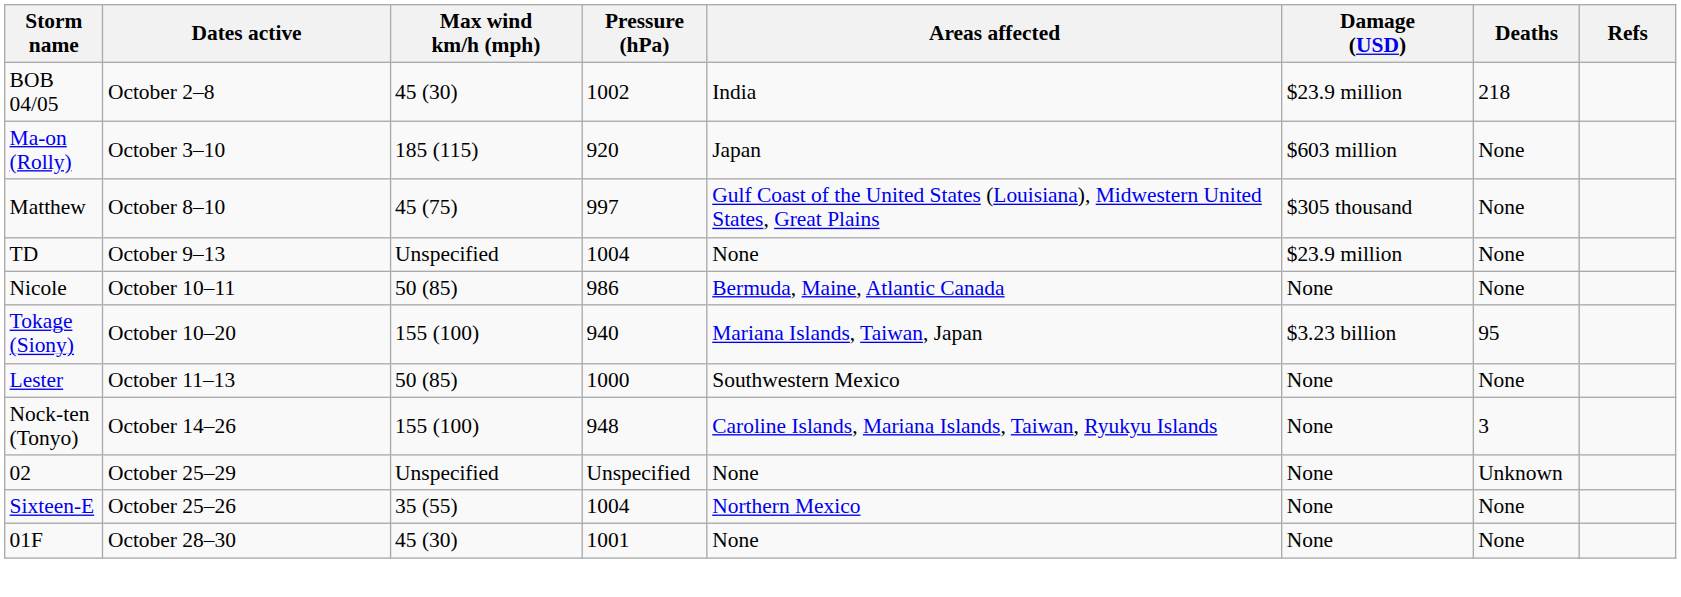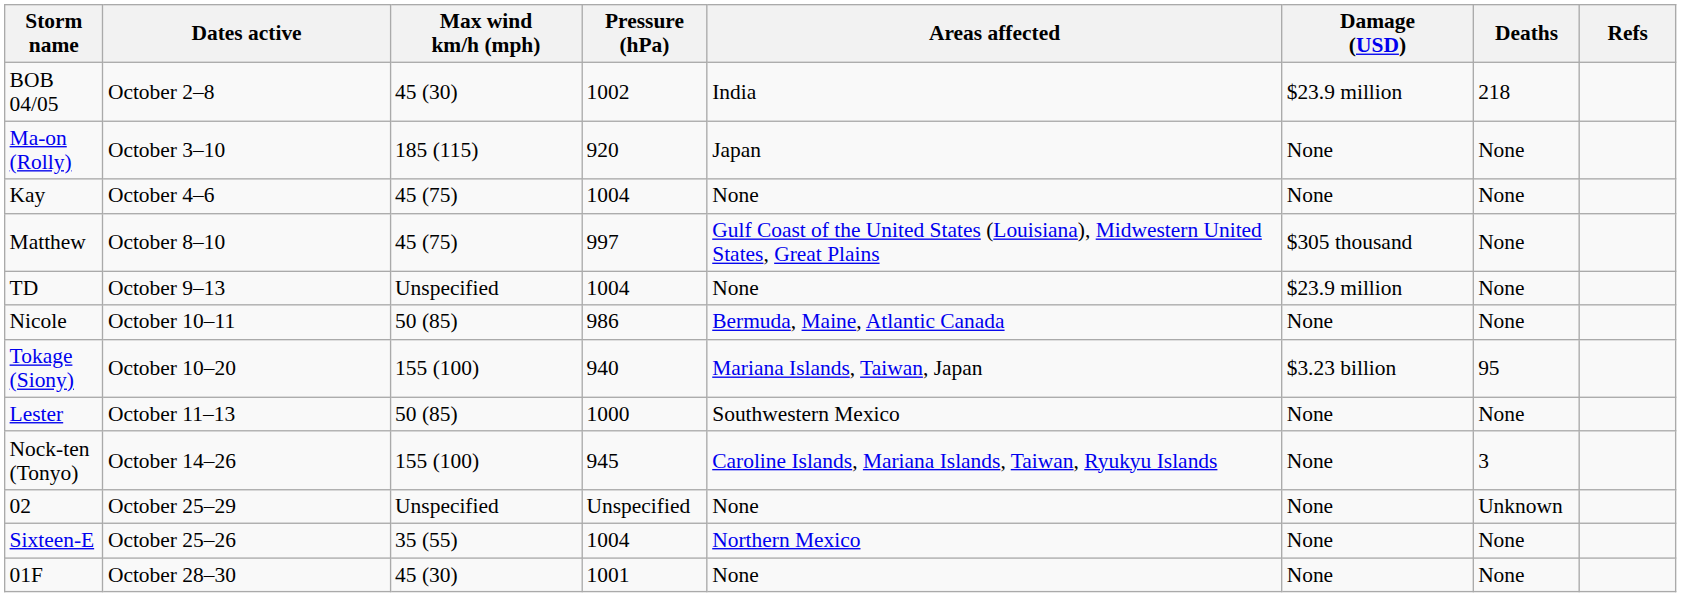Ma-on (Rolly) | Damage (USD): $603 million -> None
+ row: Kay | October 4–6 | 45 (75) | 1004 | None | None | None
Nock-ten (Tonyo) | Pressure (hPa): 948 -> 945
